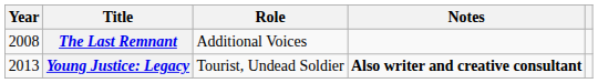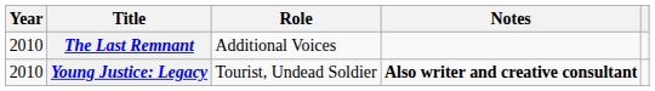The Last Remnant | Year: 2008 -> 2010
Young Justice: Legacy | Year: 2013 -> 2010
